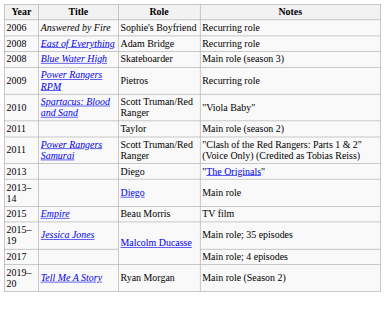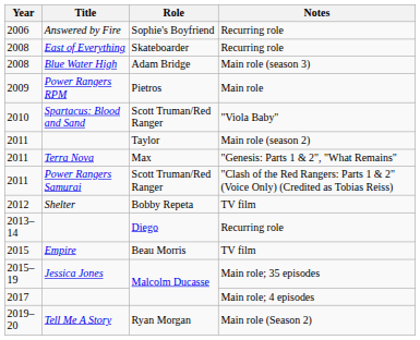2008 / East of Everything | Role: Adam Bridge -> Skateboarder
2008 / Blue Water High | Role: Skateboarder -> Adam Bridge
2009 | Notes: Recurring role -> Main role
+ row: 2011 | Terra Nova | Max | "Genesis: Parts 1 & 2", "What Remains"
+ row: 2012 | Shelter | Bobby Repeta | TV film
- row: 2013 | Diego | "The Originals"
2013–14 | Notes: Main role -> Recurring role
